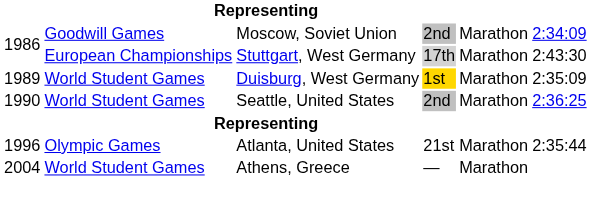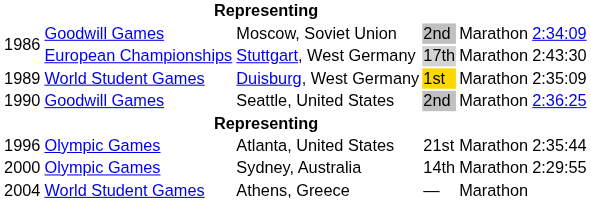Seattle, United States | column 2: World Student Games -> Goodwill Games
+ row: 2000 | Olympic Games | Sydney, Australia | 14th | Marathon | 2:29:55
